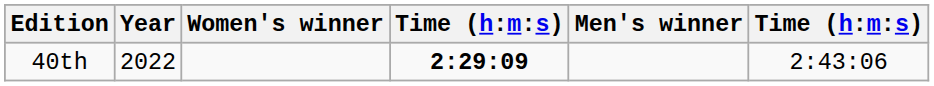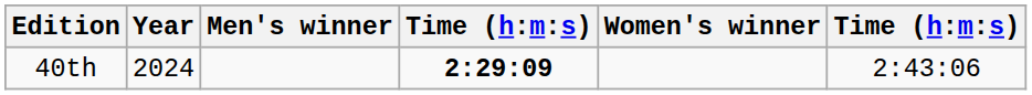columns swapped: Men's winner <-> Women's winner
40th | Year: 2022 -> 2024
